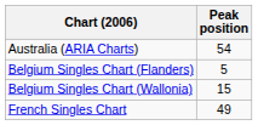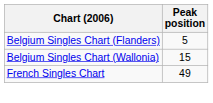- row: Australia (ARIA Charts) | 54
